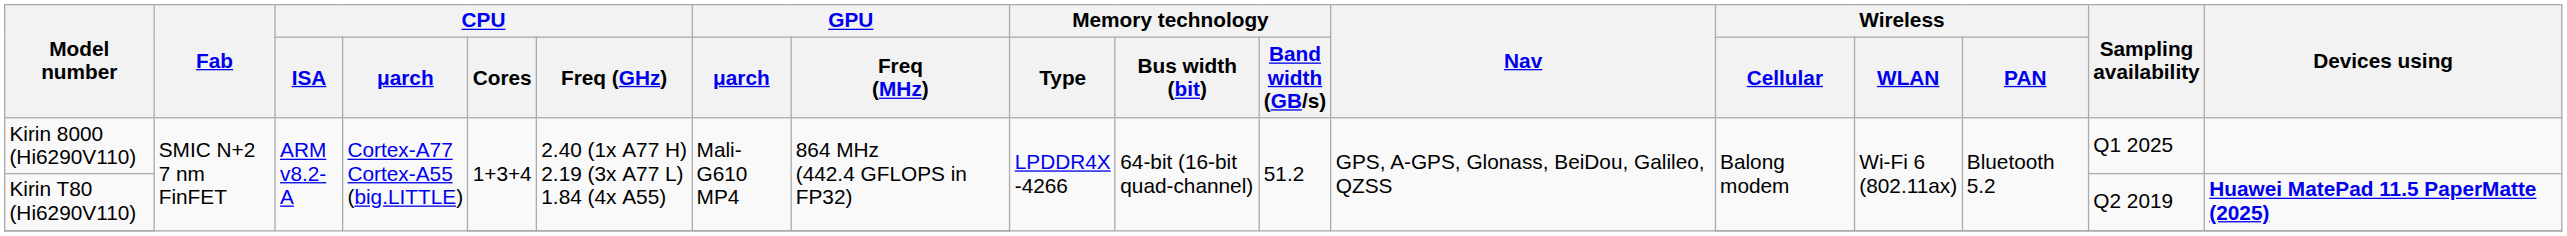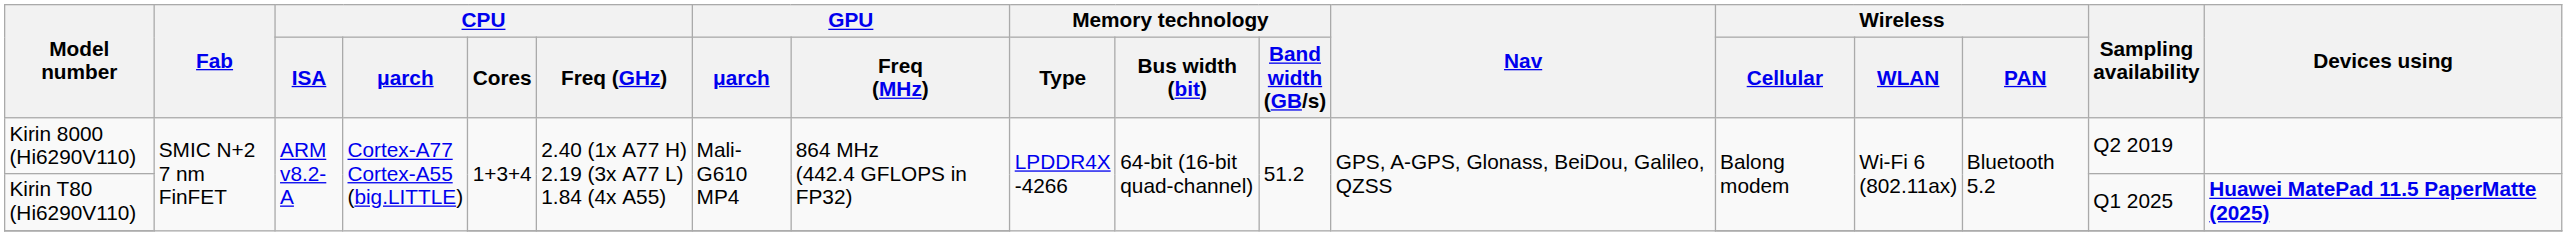Kirin 8000 (Hi6290V110) | Sampling availability: Q1 2025 -> Q2 2019
Kirin T80 (Hi6290V110) | Sampling availability: Q2 2019 -> Q1 2025
